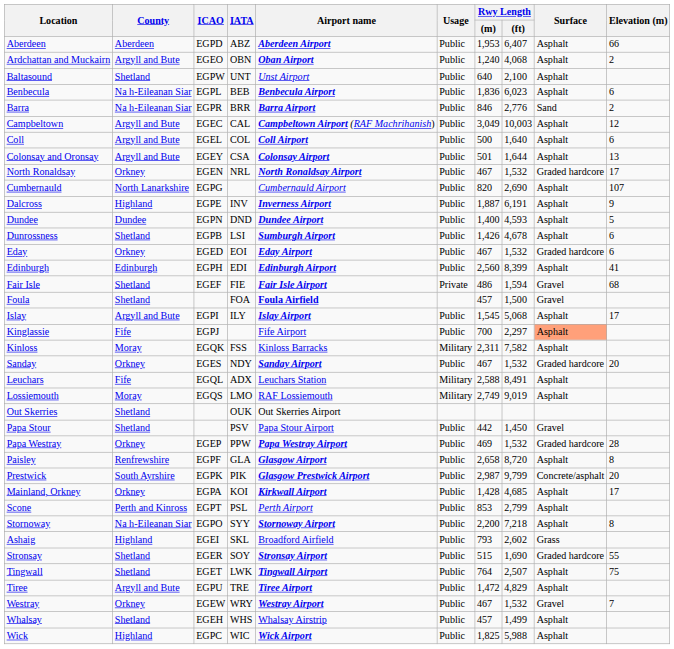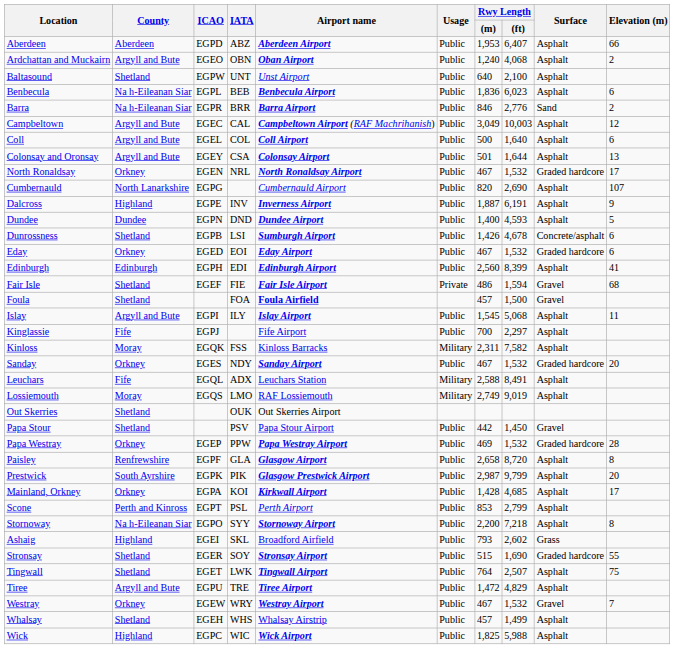Dunrossness | Surface: Asphalt -> Concrete/asphalt
Islay | Elevation (m): 17 -> 11
Kinglassie | Surface: lightsalmon background -> no background
Prestwick | Surface: Concrete/asphalt -> Asphalt
